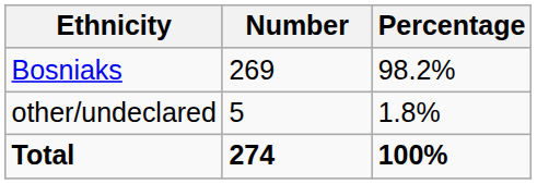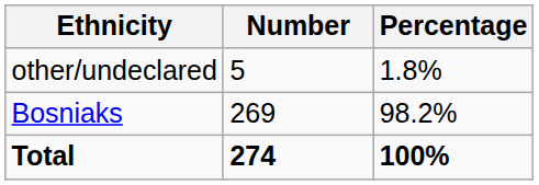rows swapped: Bosniaks <-> other/undeclared
